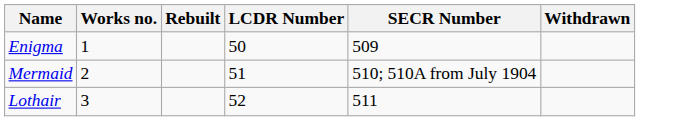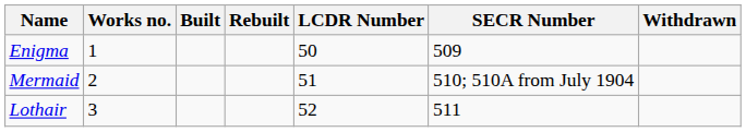+ column: Built
